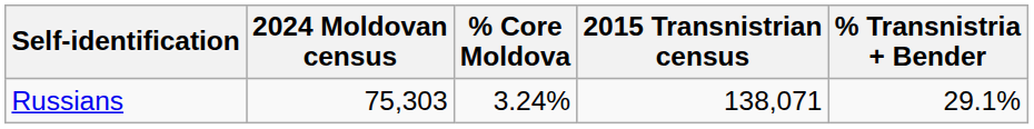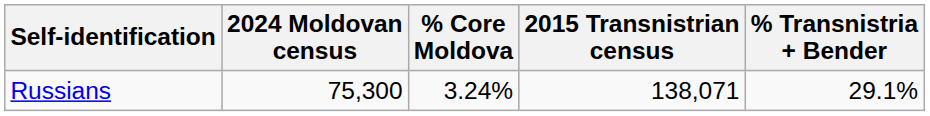Russians | 2024 Moldovan census: 75,303 -> 75,300
